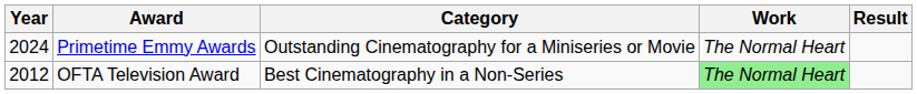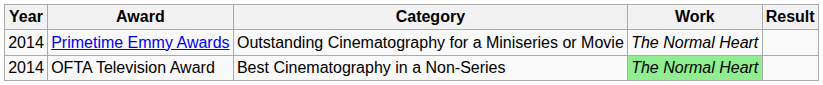Primetime Emmy Awards | Year: 2024 -> 2014
OFTA Television Award | Year: 2012 -> 2014
